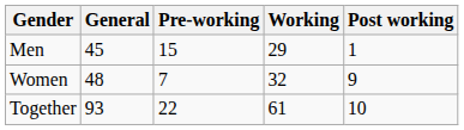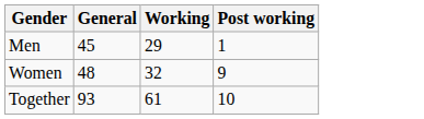- column: Pre-working | 15 | 7 | 22
